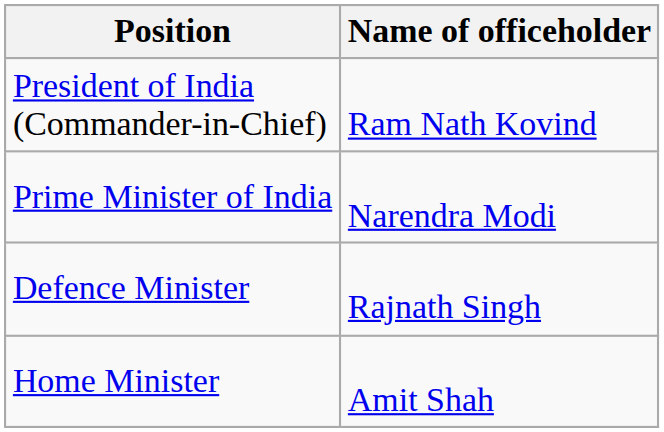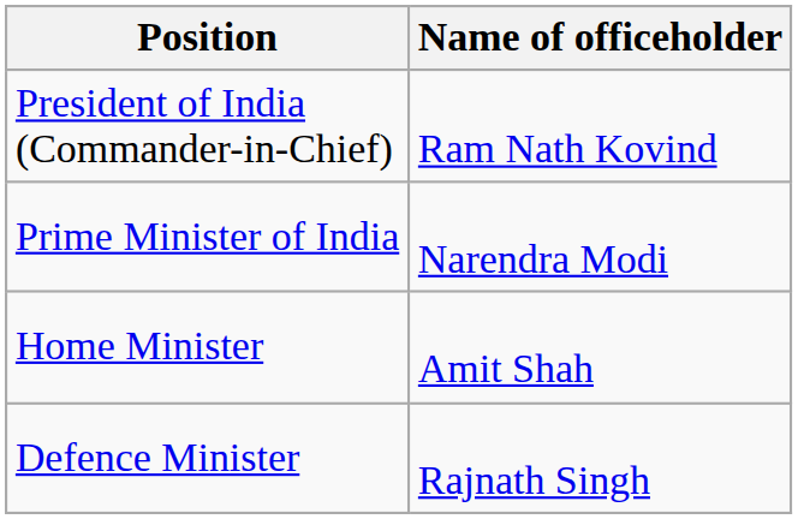rows swapped: Defence Minister <-> Home Minister
